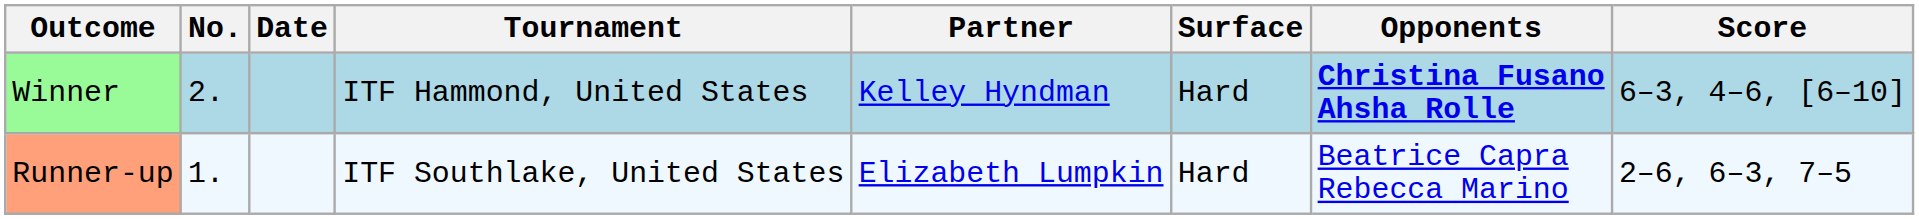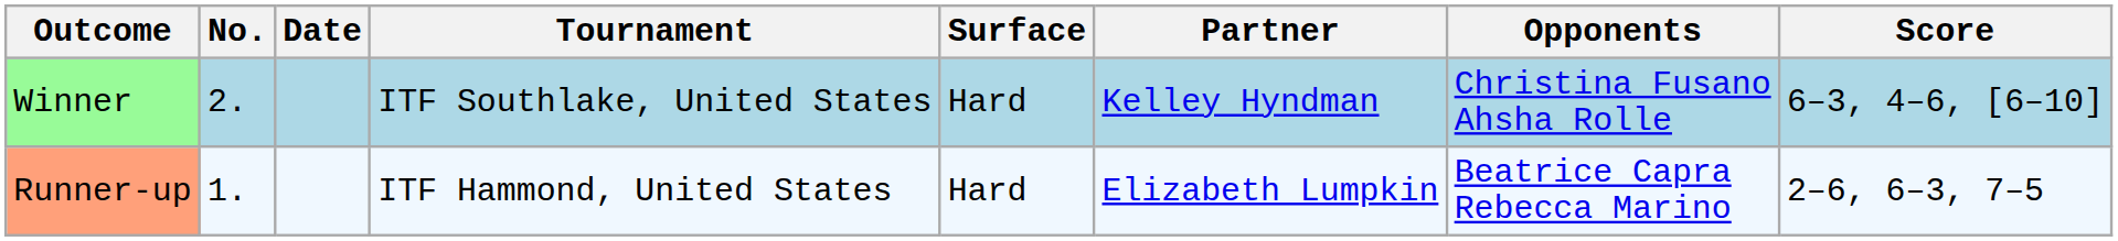columns swapped: Surface <-> Partner
Winner | Tournament: ITF Hammond, United States -> ITF Southlake, United States
Winner | Opponents: bold -> normal
Runner-up | Tournament: ITF Southlake, United States -> ITF Hammond, United States
